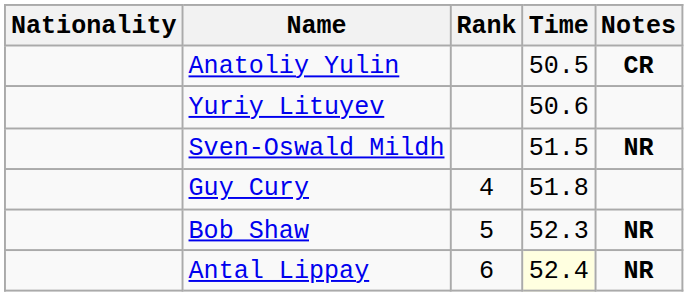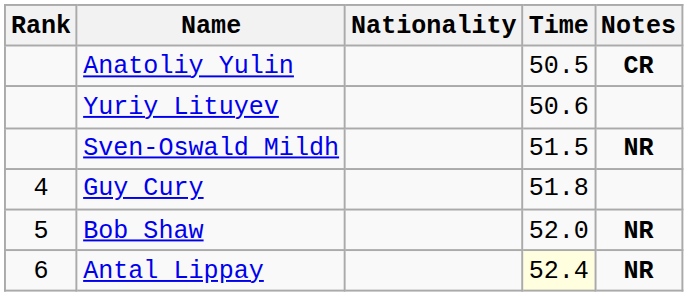columns swapped: Rank <-> Nationality
Bob Shaw | Time: 52.3 -> 52.0
